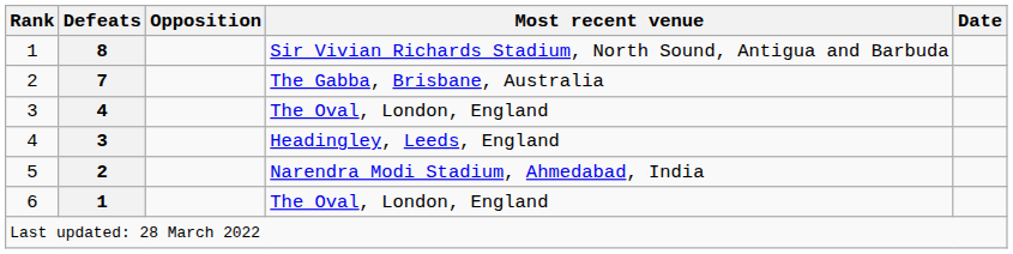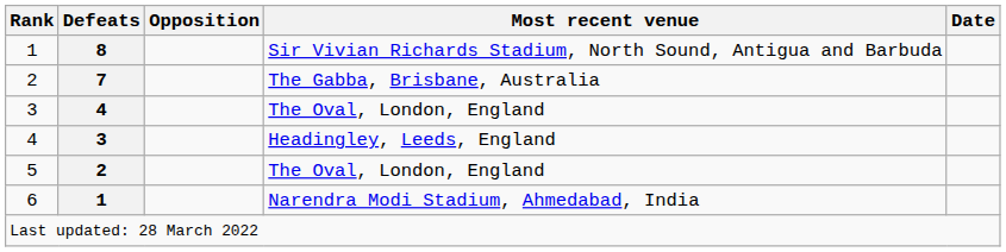5 | Most recent venue: Narendra Modi Stadium, Ahmedabad, India -> The Oval, London, England
6 | Most recent venue: The Oval, London, England -> Narendra Modi Stadium, Ahmedabad, India
